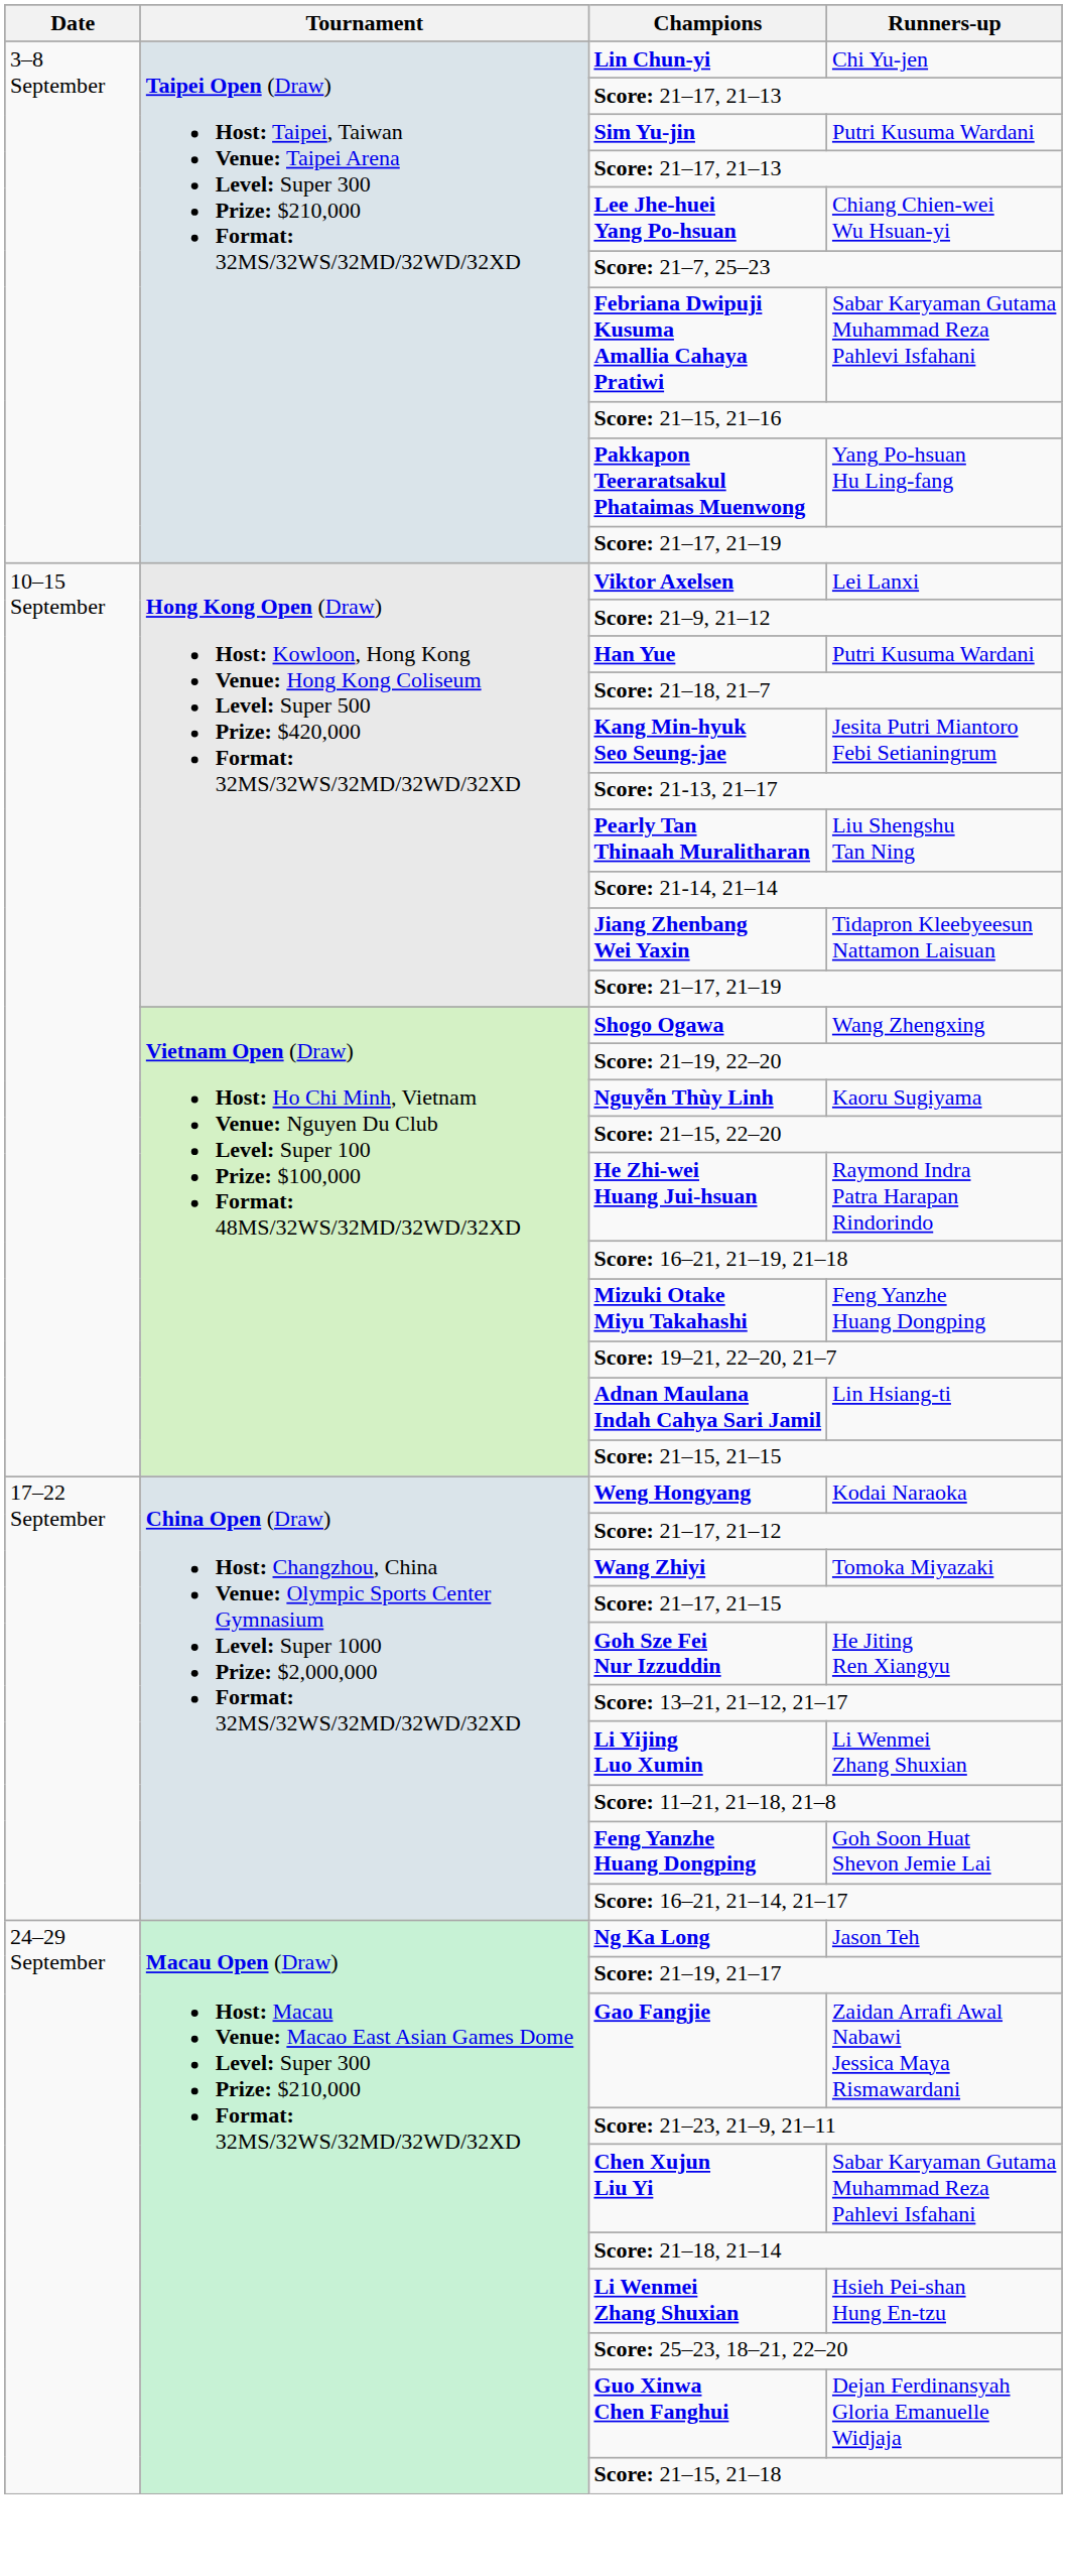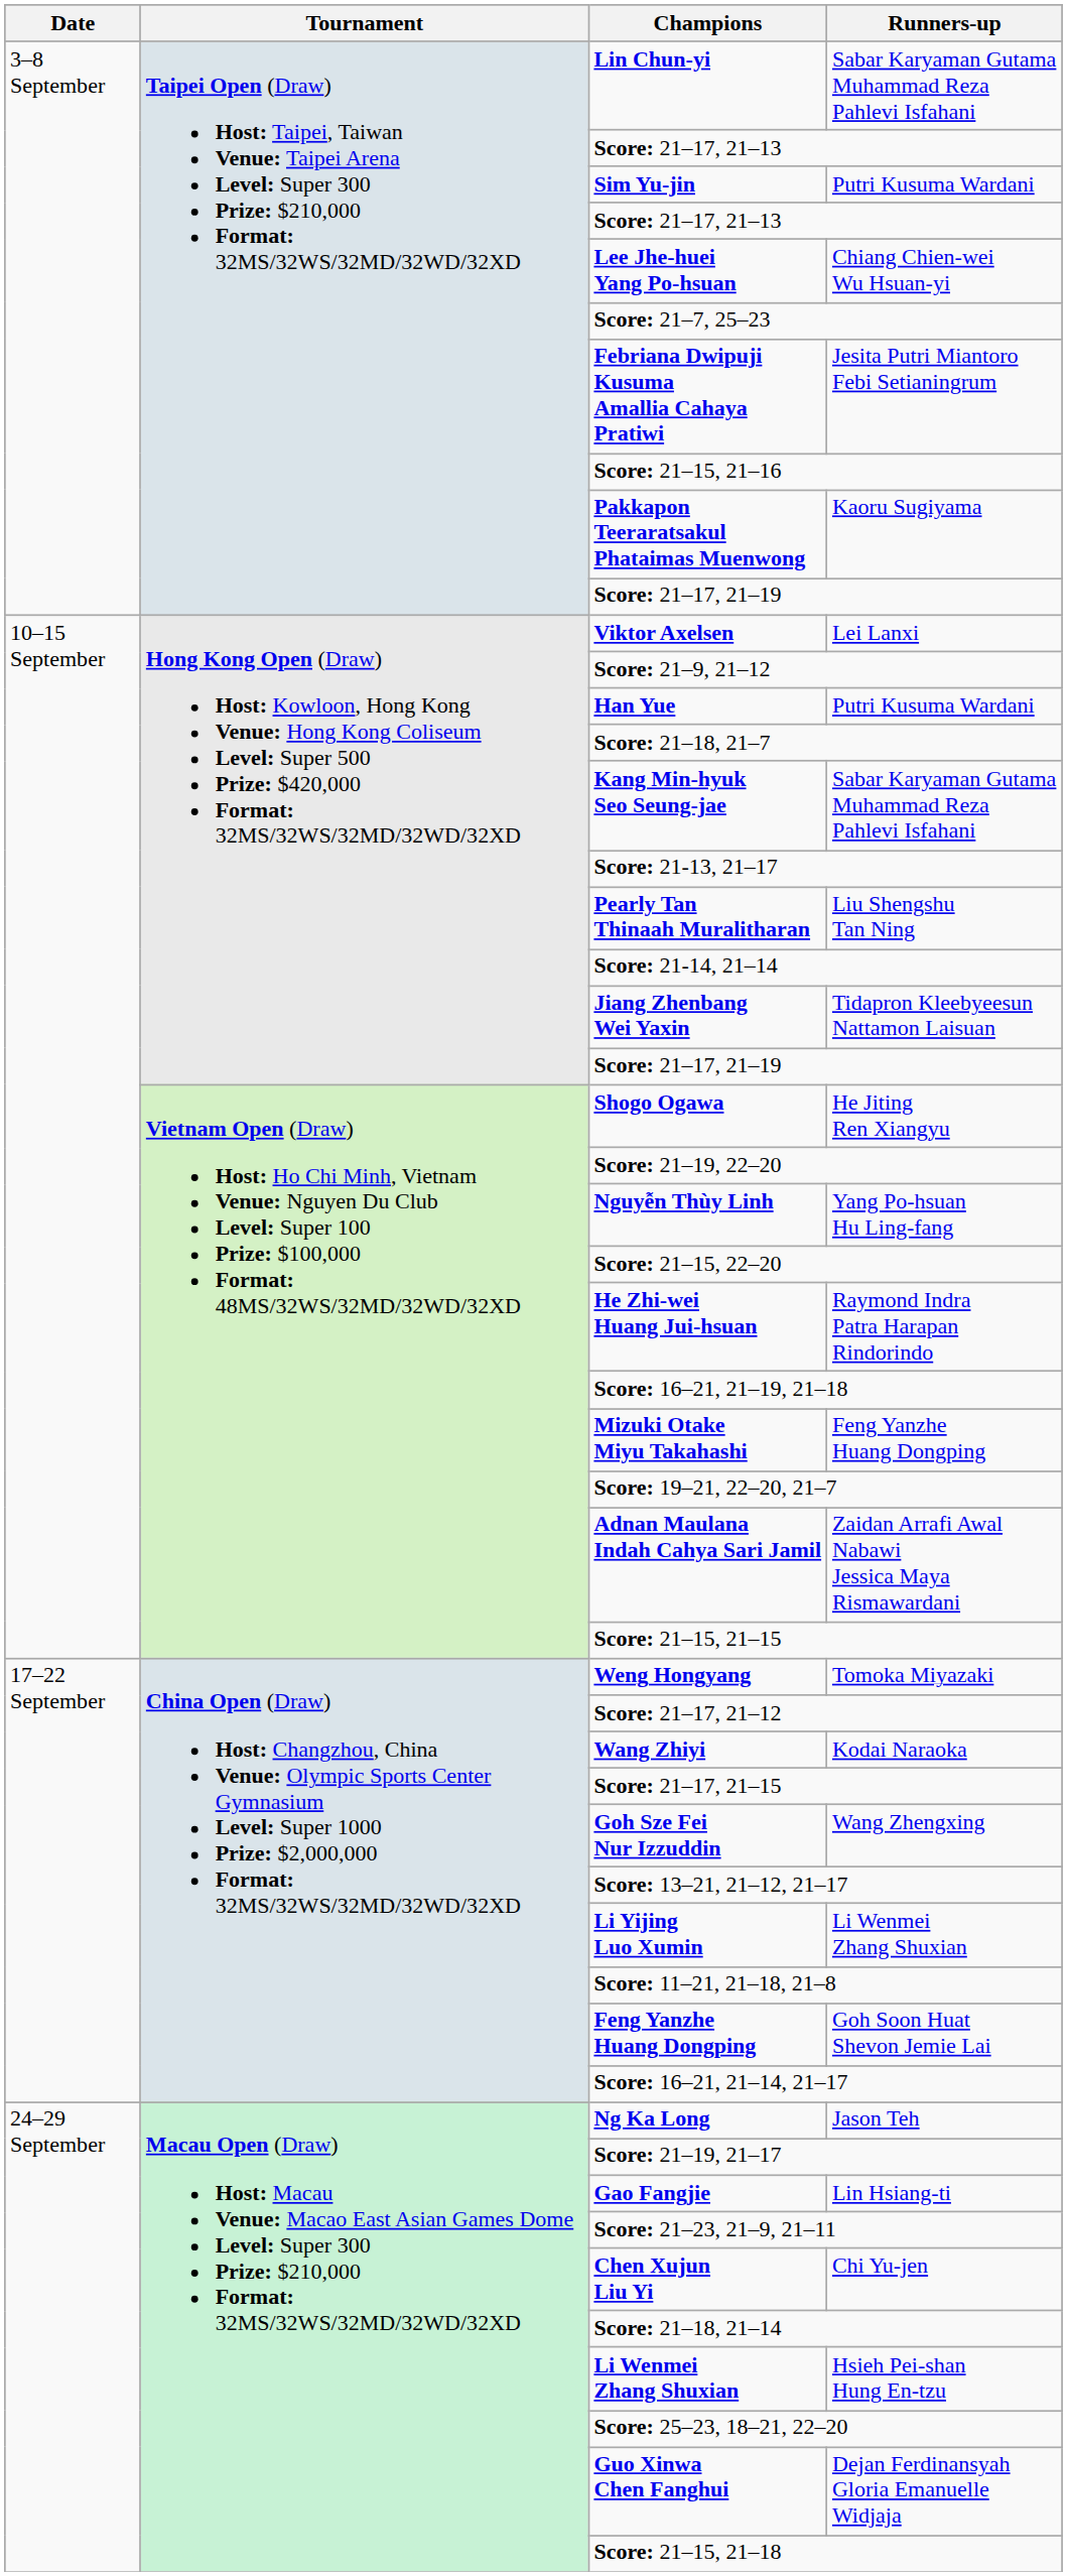Lin Chun-yi | Runners-up: Chi Yu-jen -> Sabar Karyaman Gutama Muhammad Reza Pahlevi Isfahani
Febriana Dwipuji Kusuma Amallia Cahaya Pratiwi | Runners-up: Sabar Karyaman Gutama Muhammad Reza Pahlevi Isfahani -> Jesita Putri Miantoro Febi Setianingrum
Pakkapon Teeraratsakul Phataimas Muenwong | Runners-up: Yang Po-hsuan Hu Ling-fang -> Kaoru Sugiyama
Kang Min-hyuk Seo Seung-jae | Runners-up: Jesita Putri Miantoro Febi Setianingrum -> Sabar Karyaman Gutama Muhammad Reza Pahlevi Isfahani
Shogo Ogawa | Runners-up: Wang Zhengxing -> He Jiting Ren Xiangyu
Nguyễn Thùy Linh | Runners-up: Kaoru Sugiyama -> Yang Po-hsuan Hu Ling-fang
Adnan Maulana Indah Cahya Sari Jamil | Runners-up: Lin Hsiang-ti -> Zaidan Arrafi Awal Nabawi Jessica Maya Rismawardani
Weng Hongyang | Runners-up: Kodai Naraoka -> Tomoka Miyazaki
Wang Zhiyi | Runners-up: Tomoka Miyazaki -> Kodai Naraoka
Goh Sze Fei Nur Izzuddin | Runners-up: He Jiting Ren Xiangyu -> Wang Zhengxing
Gao Fangjie | Runners-up: Zaidan Arrafi Awal Nabawi Jessica Maya Rismawardani -> Lin Hsiang-ti
Chen Xujun Liu Yi | Runners-up: Sabar Karyaman Gutama Muhammad Reza Pahlevi Isfahani -> Chi Yu-jen
